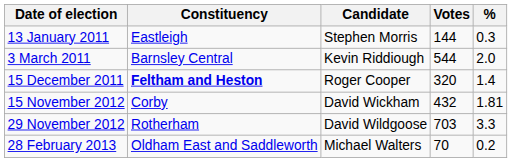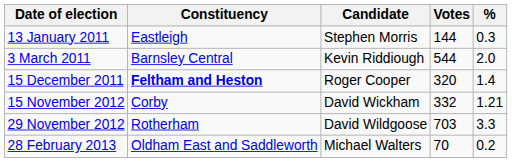15 November 2012 | Votes: 432 -> 332
15 November 2012 | %: 1.81 -> 1.21
